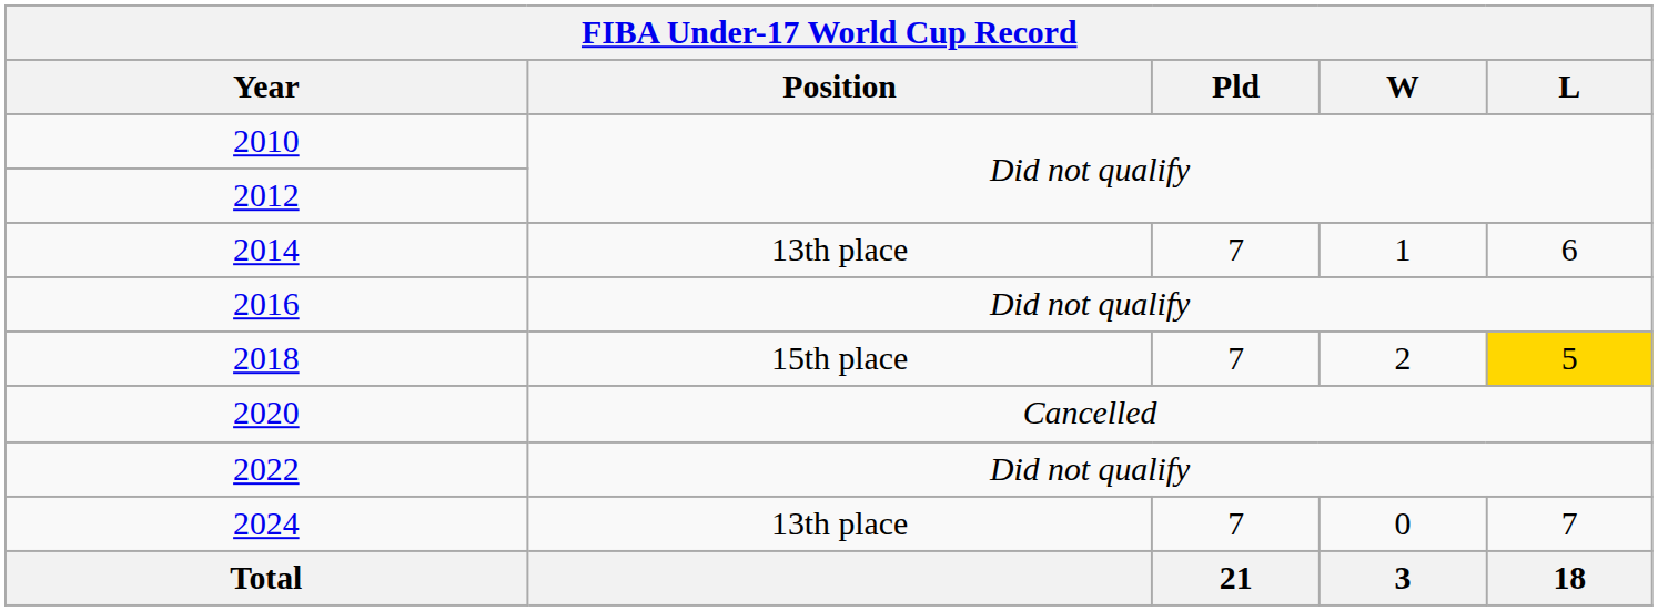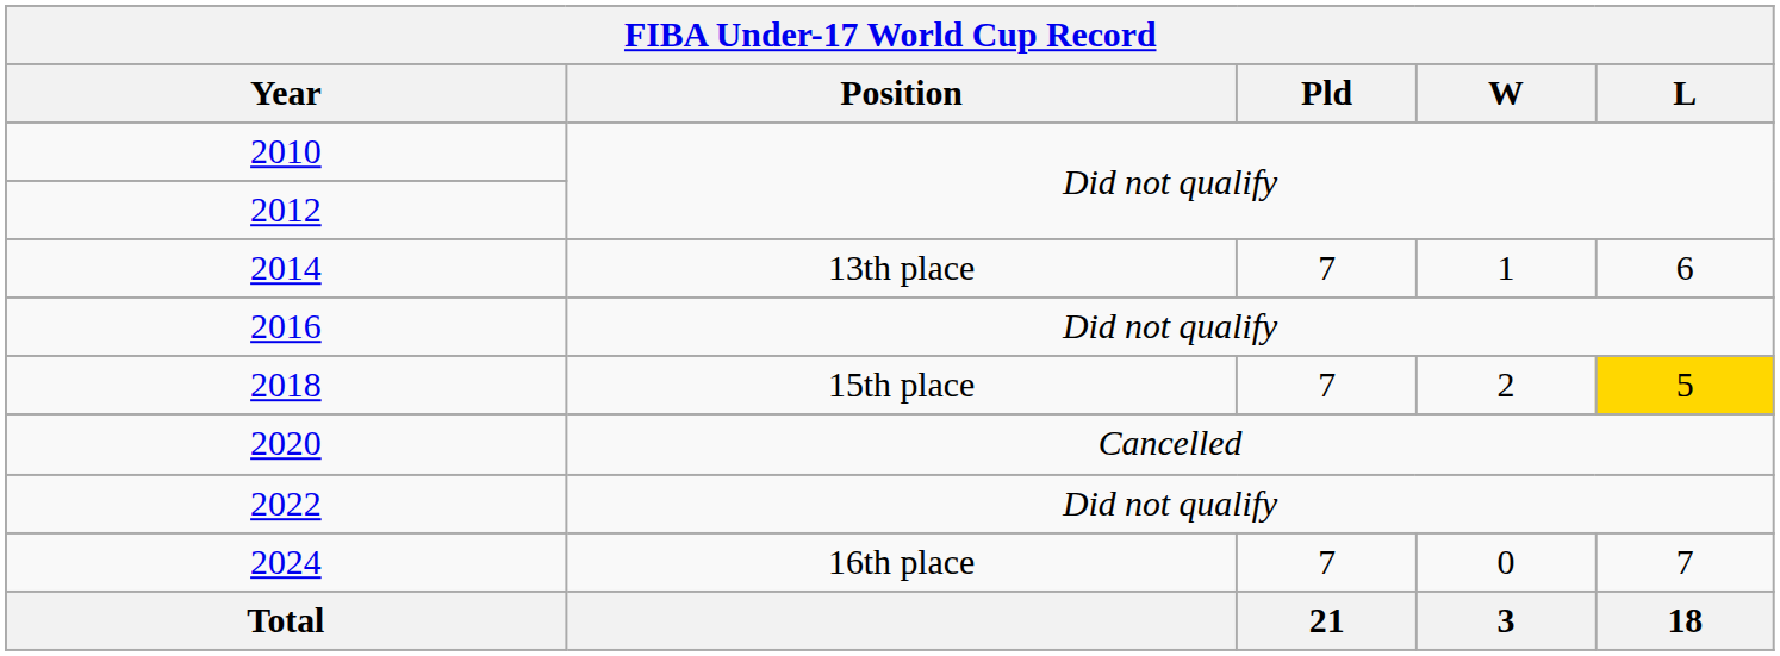2024 | Position: 13th place -> 16th place
